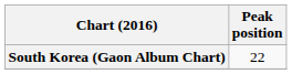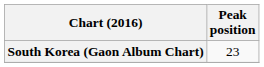South Korea (Gaon Album Chart) | Peak position: 22 -> 23
